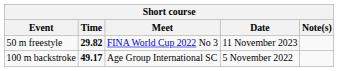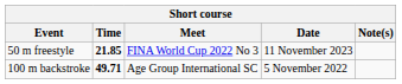50 m freestyle | Time: 29.82 -> 21.85
100 m backstroke | Time: 49.17 -> 49.71
